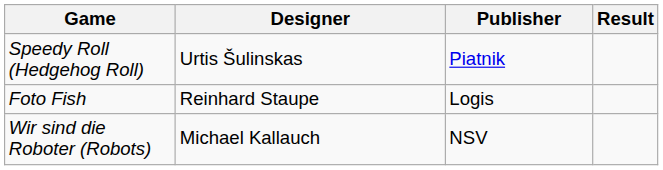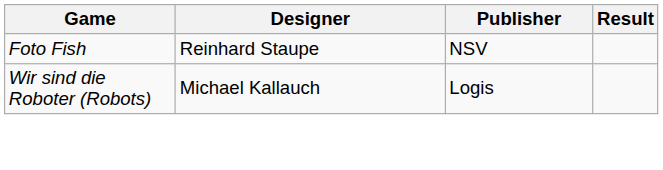- row: Speedy Roll (Hedgehog Roll) | Urtis Šulinskas | Piatnik
Foto Fish | Publisher: Logis -> NSV
Wir sind die Roboter (Robots) | Publisher: NSV -> Logis
